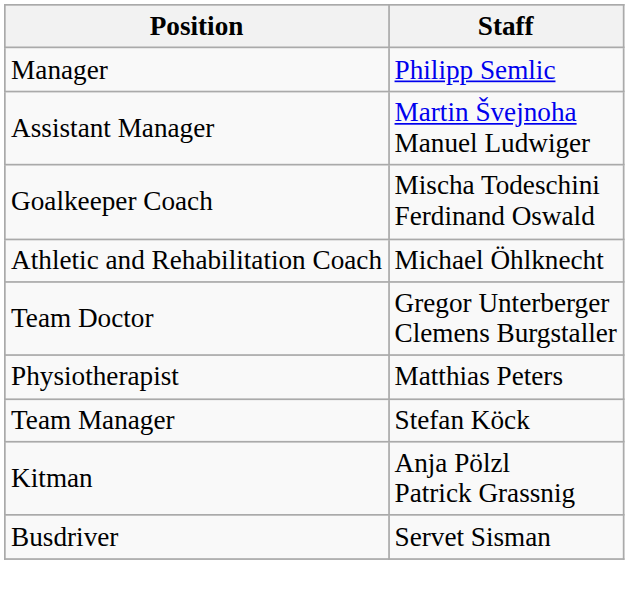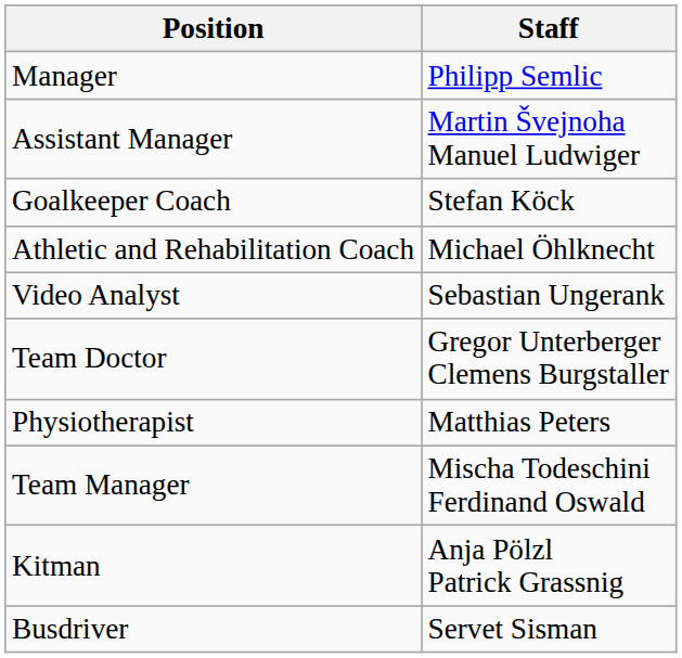Goalkeeper Coach | Staff: Mischa Todeschini Ferdinand Oswald -> Stefan Köck
+ row: Video Analyst | Sebastian Ungerank
Team Manager | Staff: Stefan Köck -> Mischa Todeschini Ferdinand Oswald
